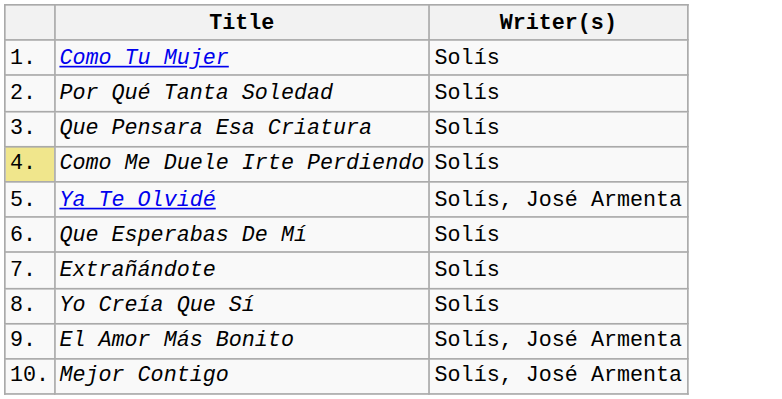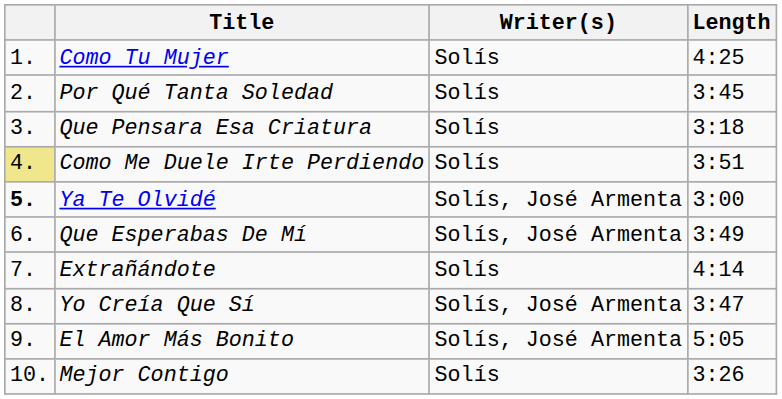+ column: Length | 4:25 | 3:45 | 3:18 | 3:51 | 3:00 | 3:49 | 4:14 | 3:47 | 5:05 | 3:26
Ya Te Olvidé | column 1: normal -> bold
Que Esperabas De Mí | Writer(s): Solís -> Solís, José Armenta
Yo Creía Que Sí | Writer(s): Solís -> Solís, José Armenta
Mejor Contigo | Writer(s): Solís, José Armenta -> Solís
